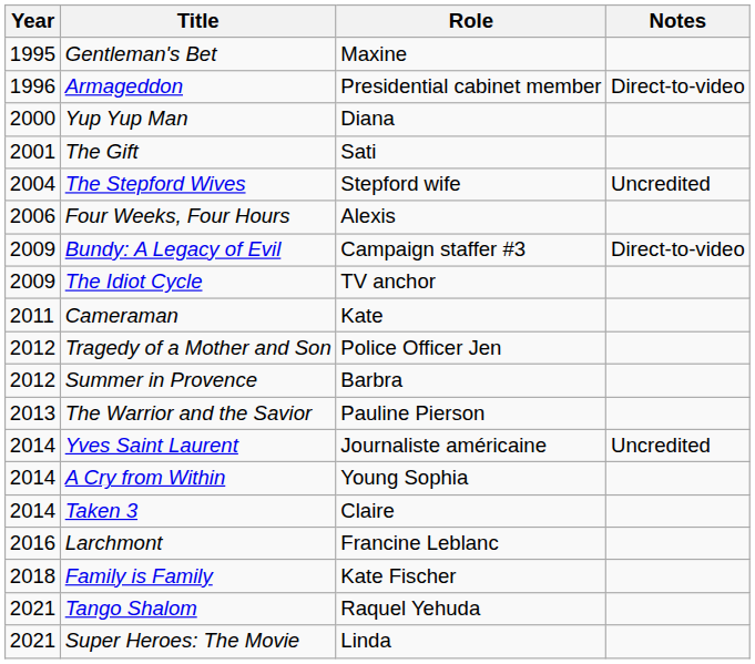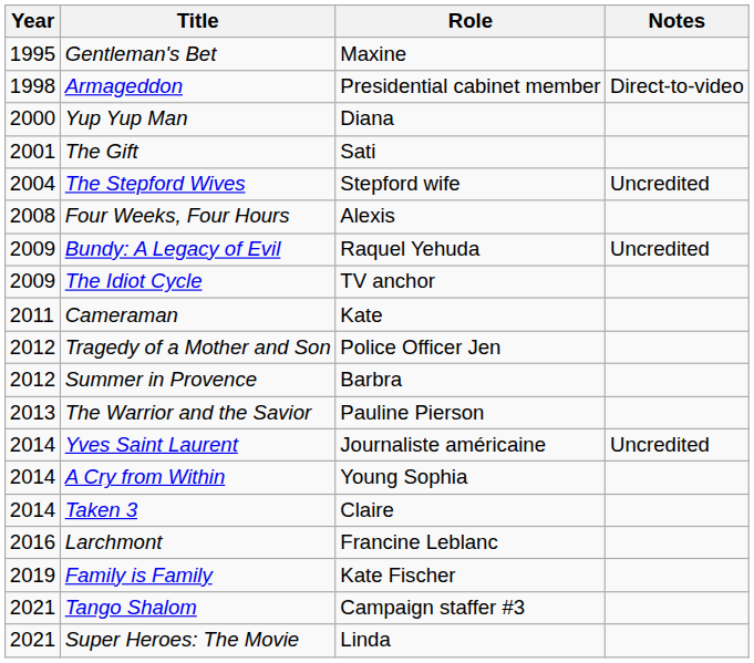Armageddon | Year: 1996 -> 1998
Four Weeks, Four Hours | Year: 2006 -> 2008
Bundy: A Legacy of Evil | Role: Campaign staffer #3 -> Raquel Yehuda
Bundy: A Legacy of Evil | Notes: Direct-to-video -> Uncredited
Family is Family | Year: 2018 -> 2019
Tango Shalom | Role: Raquel Yehuda -> Campaign staffer #3
